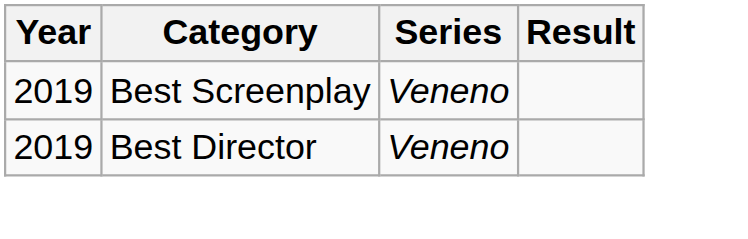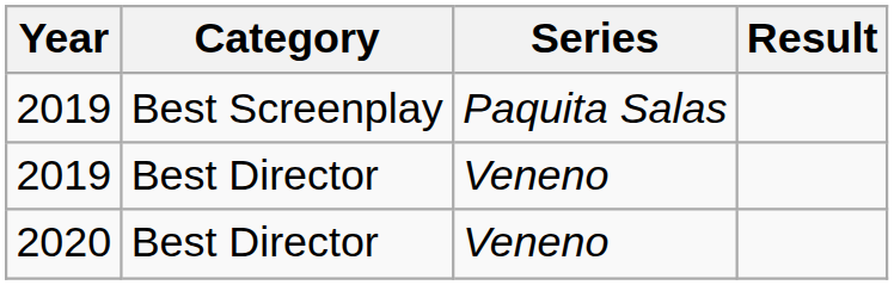2019 / Best Screenplay | Series: Veneno -> Paquita Salas
+ row: 2020 | Best Director | Veneno
